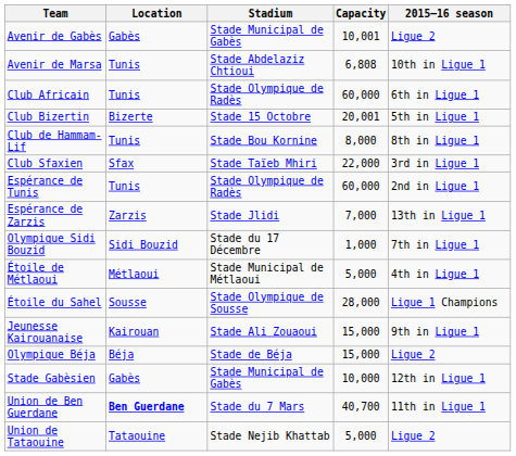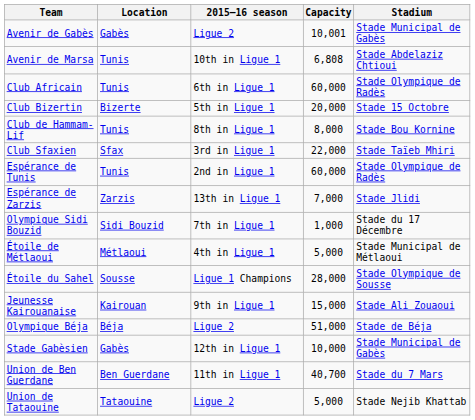columns swapped: Stadium <-> 2015–16 season
Club Bizertin | Capacity: 20,001 -> 20,000
Olympique Béja | Capacity: 15,000 -> 51,000
Union de Ben Guerdane | Location: bold -> normal
